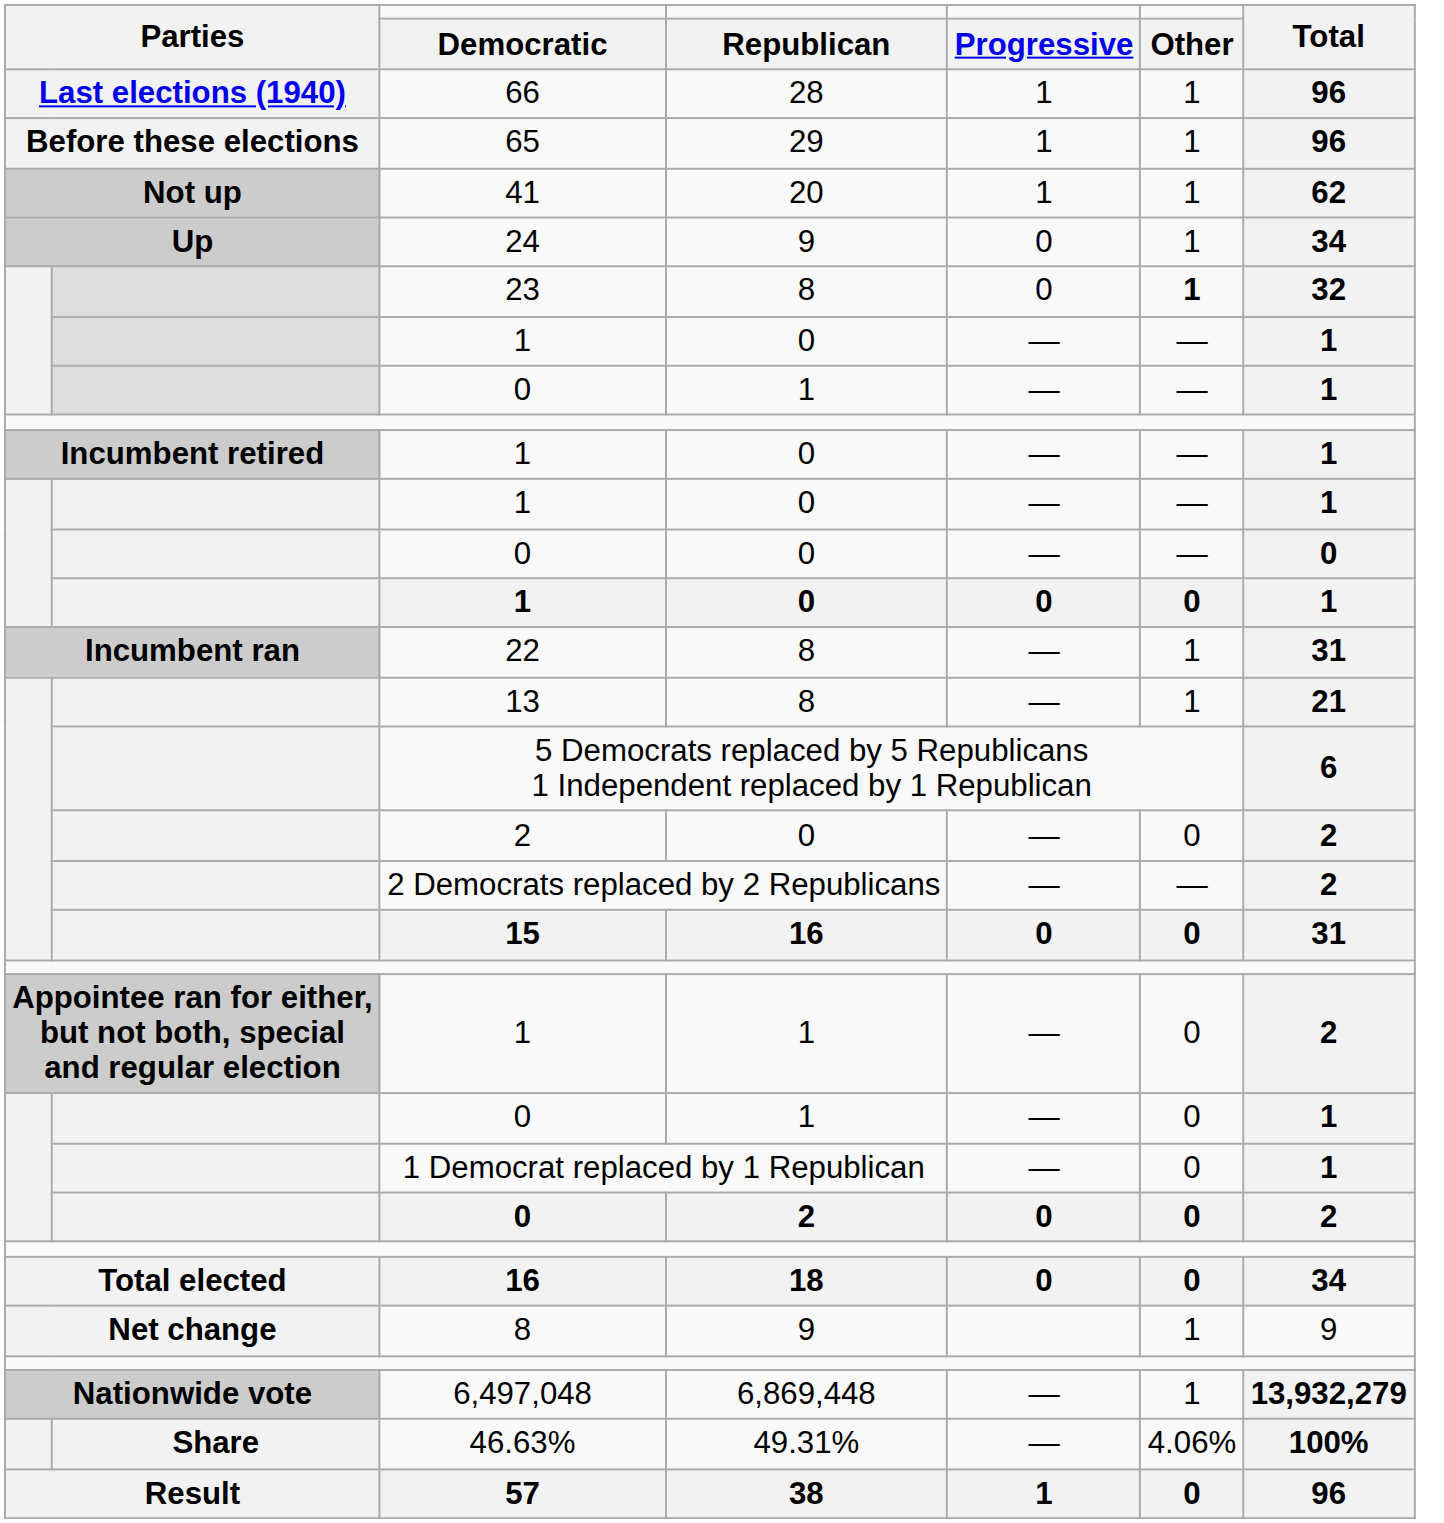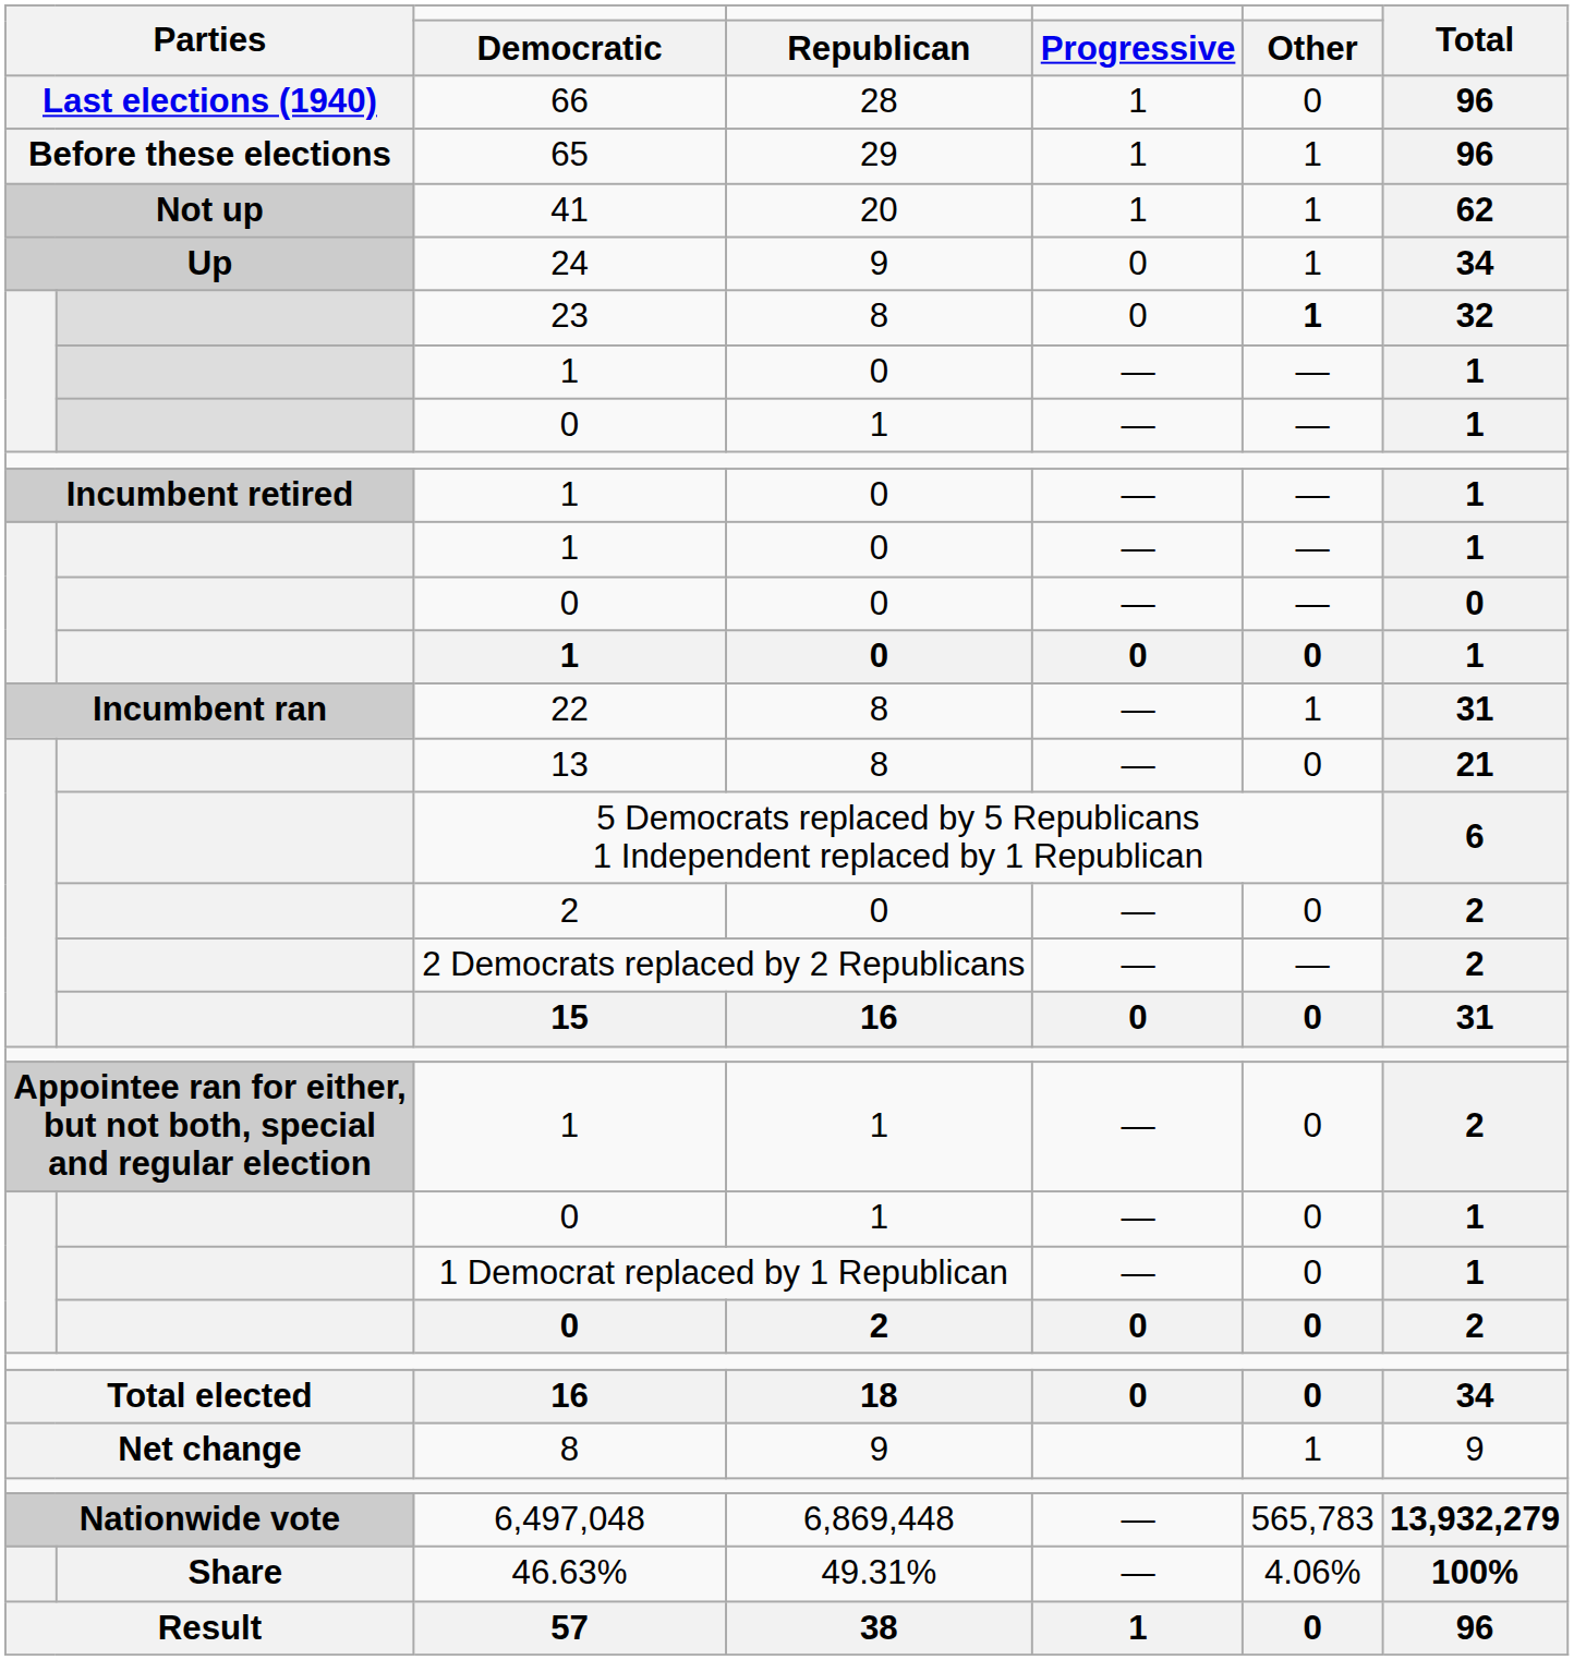66 | Other: 1 -> 0
13 | Other: 1 -> 0
6,497,048 | Other: 1 -> 565,783
